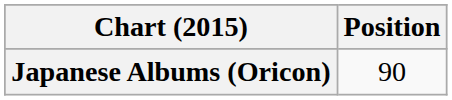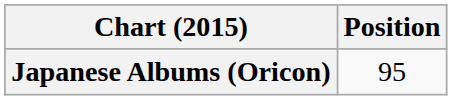Japanese Albums (Oricon) | Position: 90 -> 95
